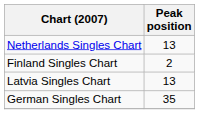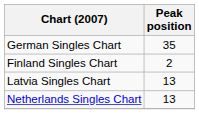rows swapped: Netherlands Singles Chart <-> German Singles Chart
